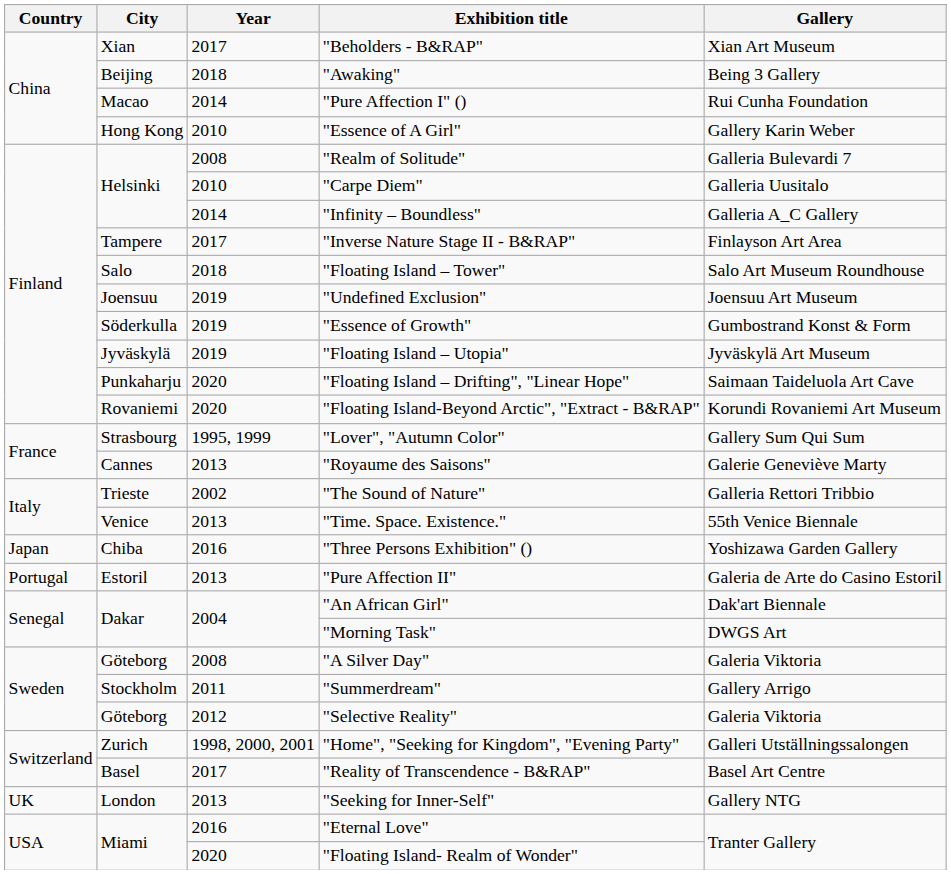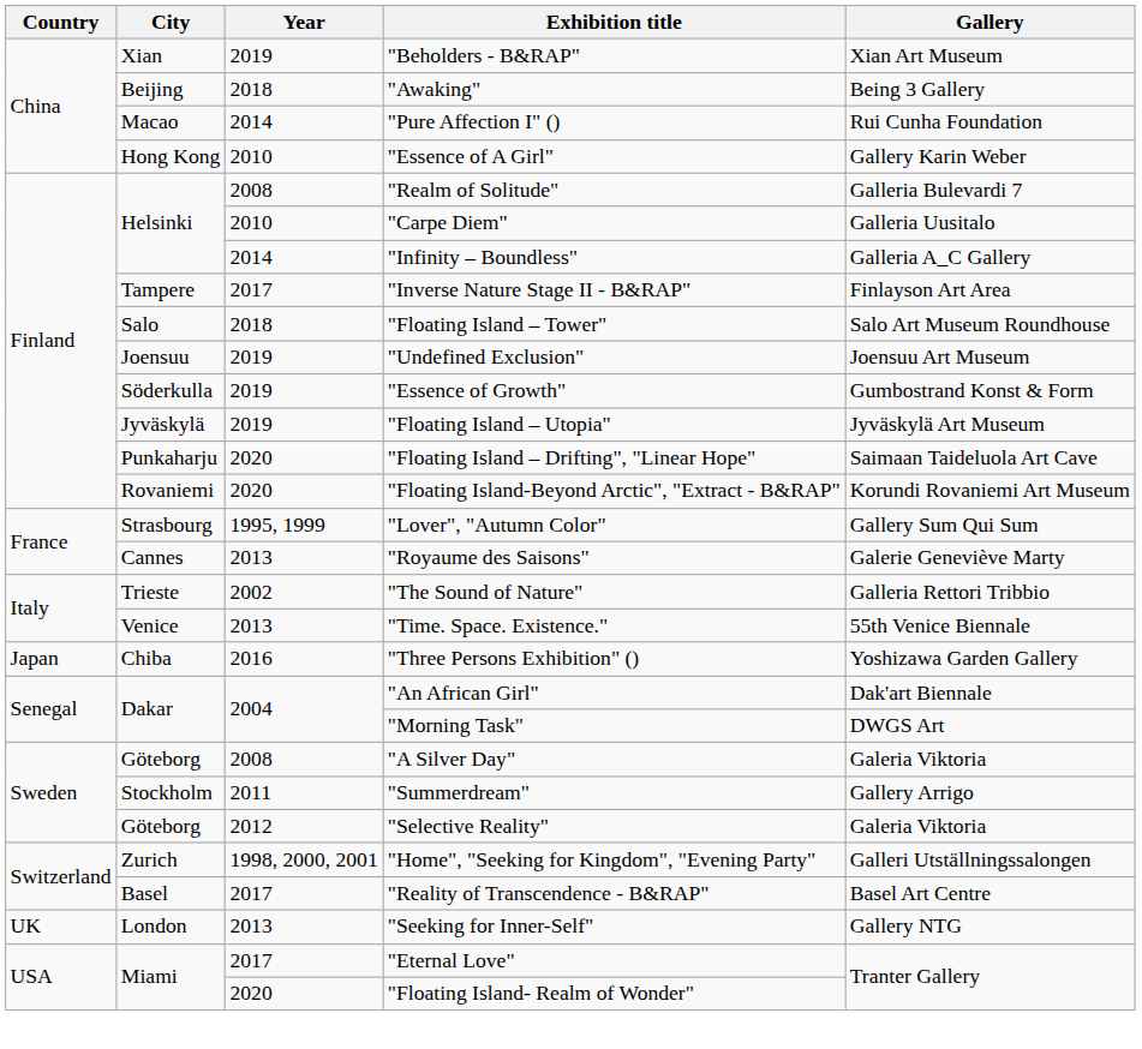"Beholders - B&RAP" | Year: 2017 -> 2019
- row: Portugal | Estoril | 2013 | "Pure Affection II" | Galeria de Arte do Casino Estoril
"Eternal Love" | Year: 2016 -> 2017
